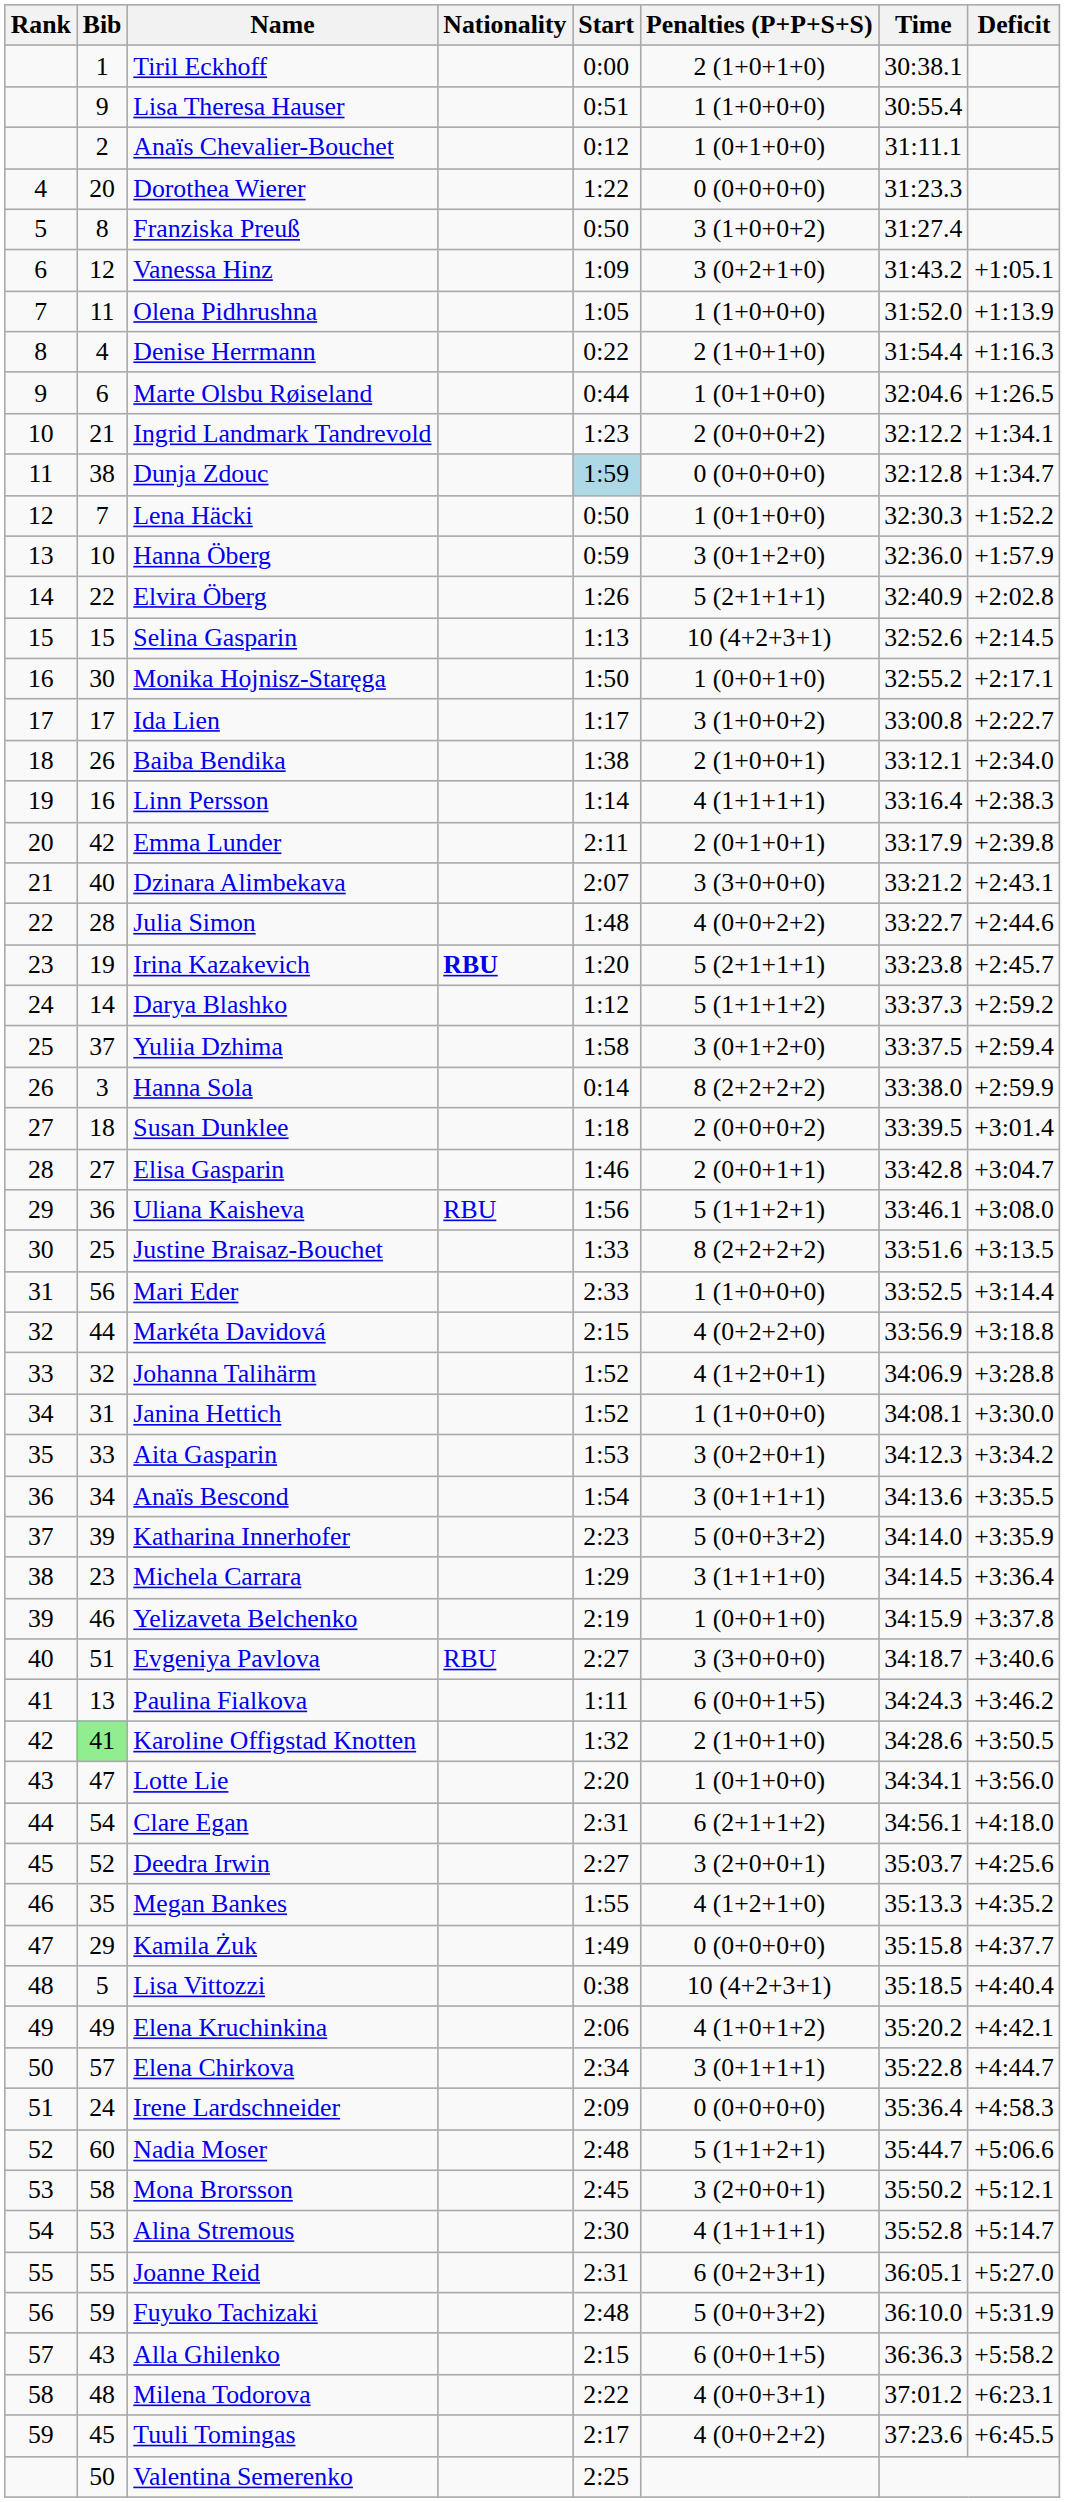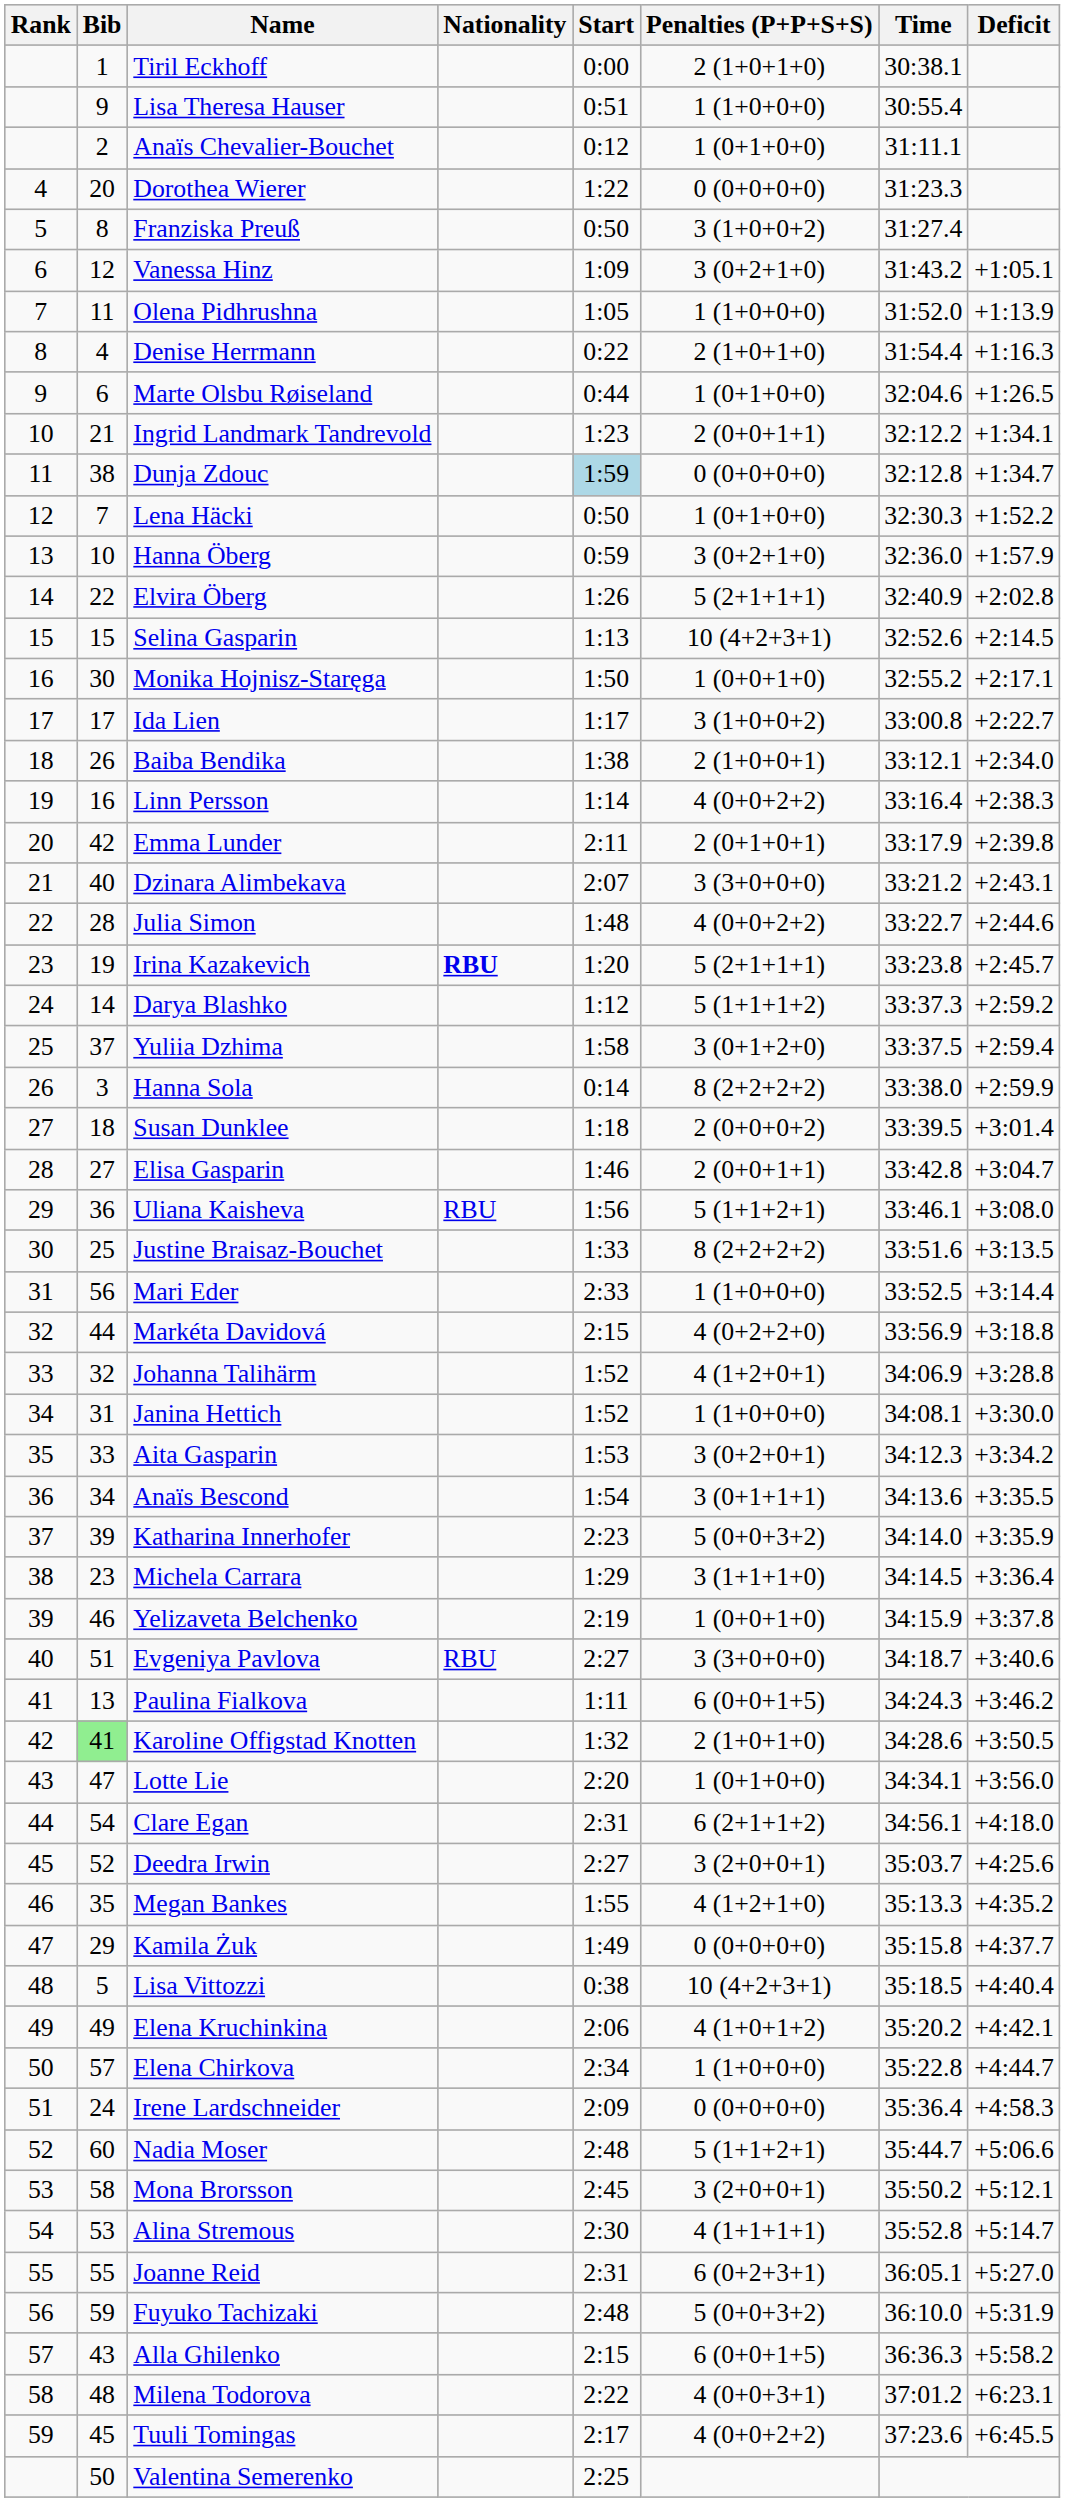Ingrid Landmark Tandrevold | Penalties (P+P+S+S): 2 (0+0+0+2) -> 2 (0+0+1+1)
Hanna Öberg | Penalties (P+P+S+S): 3 (0+1+2+0) -> 3 (0+2+1+0)
Linn Persson | Penalties (P+P+S+S): 4 (1+1+1+1) -> 4 (0+0+2+2)
Elena Chirkova | Penalties (P+P+S+S): 3 (0+1+1+1) -> 1 (1+0+0+0)
